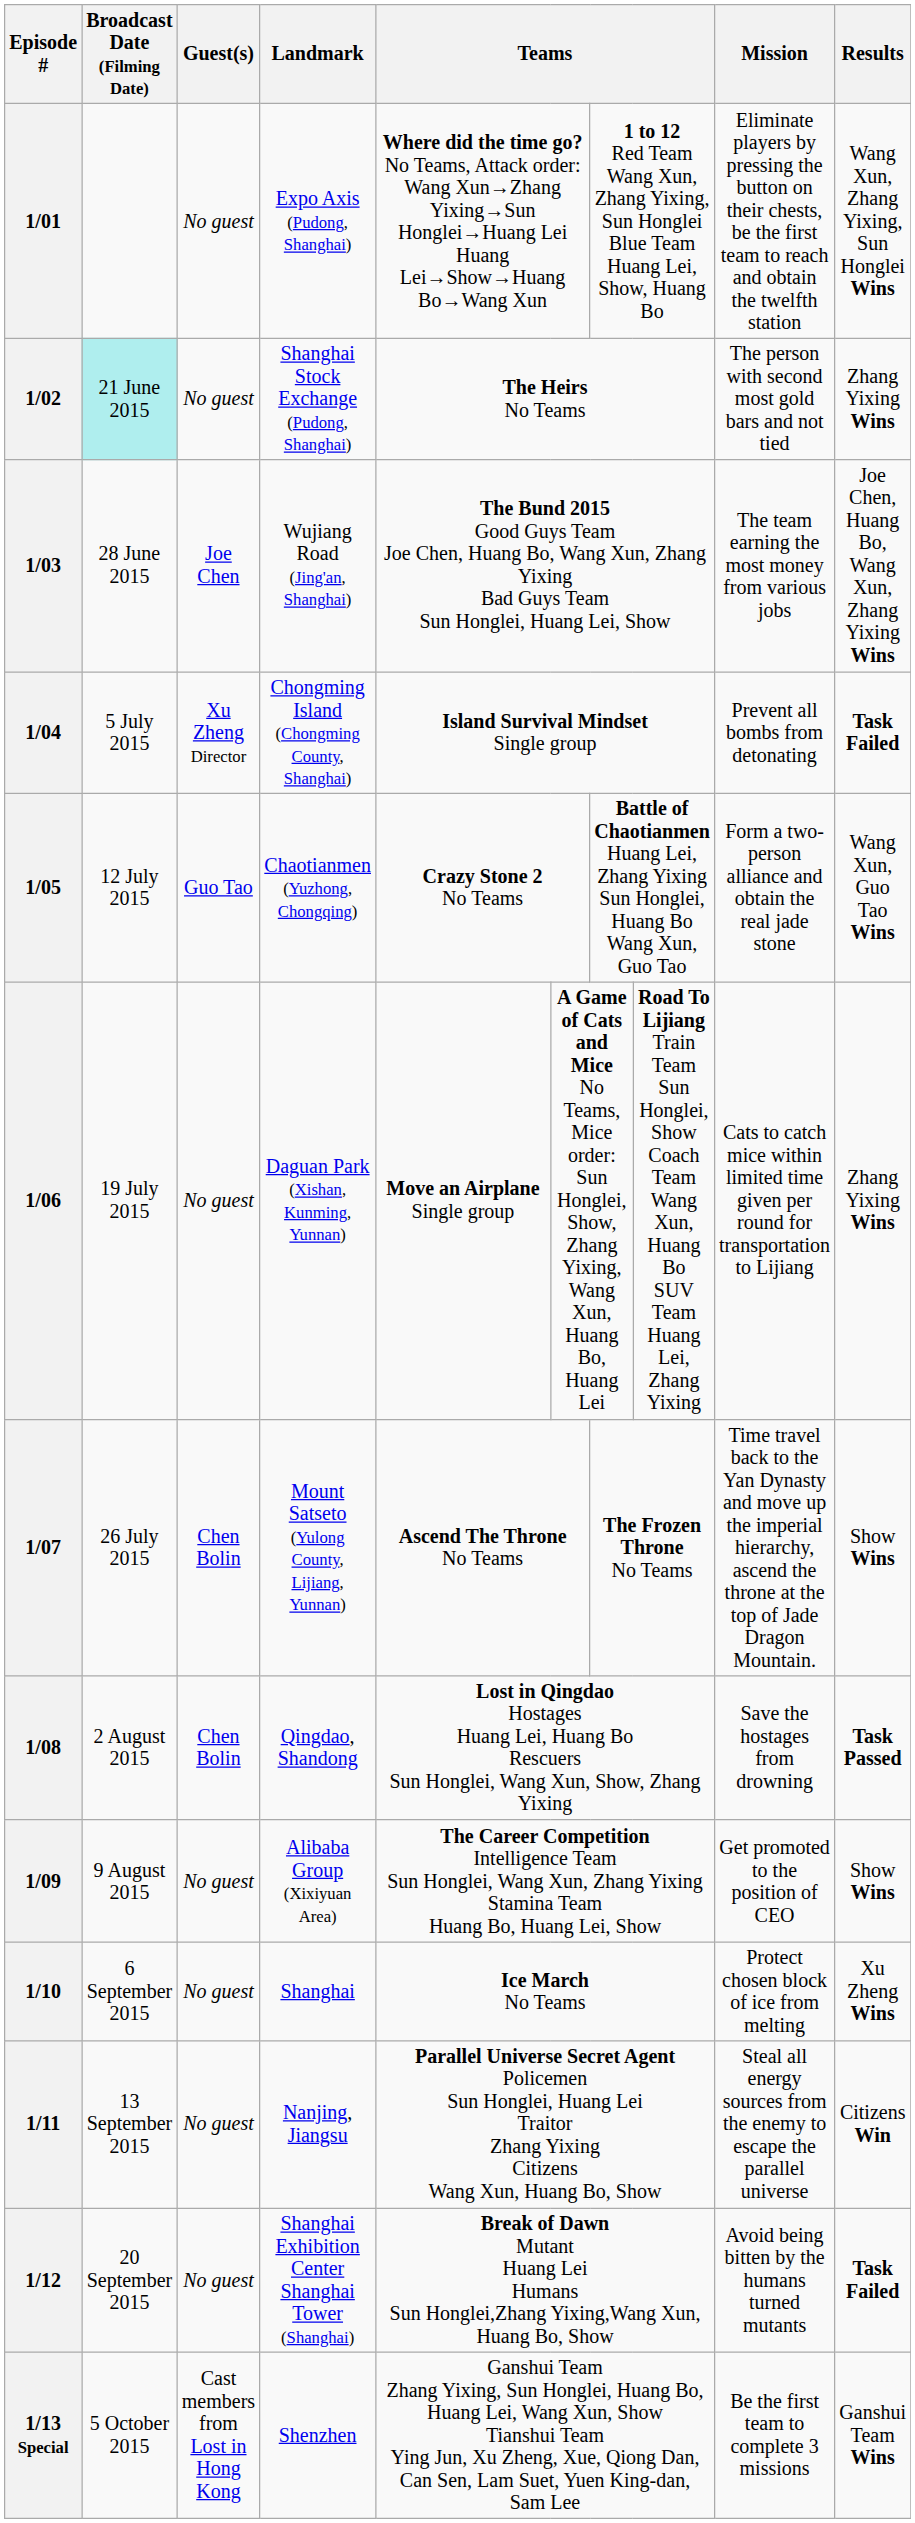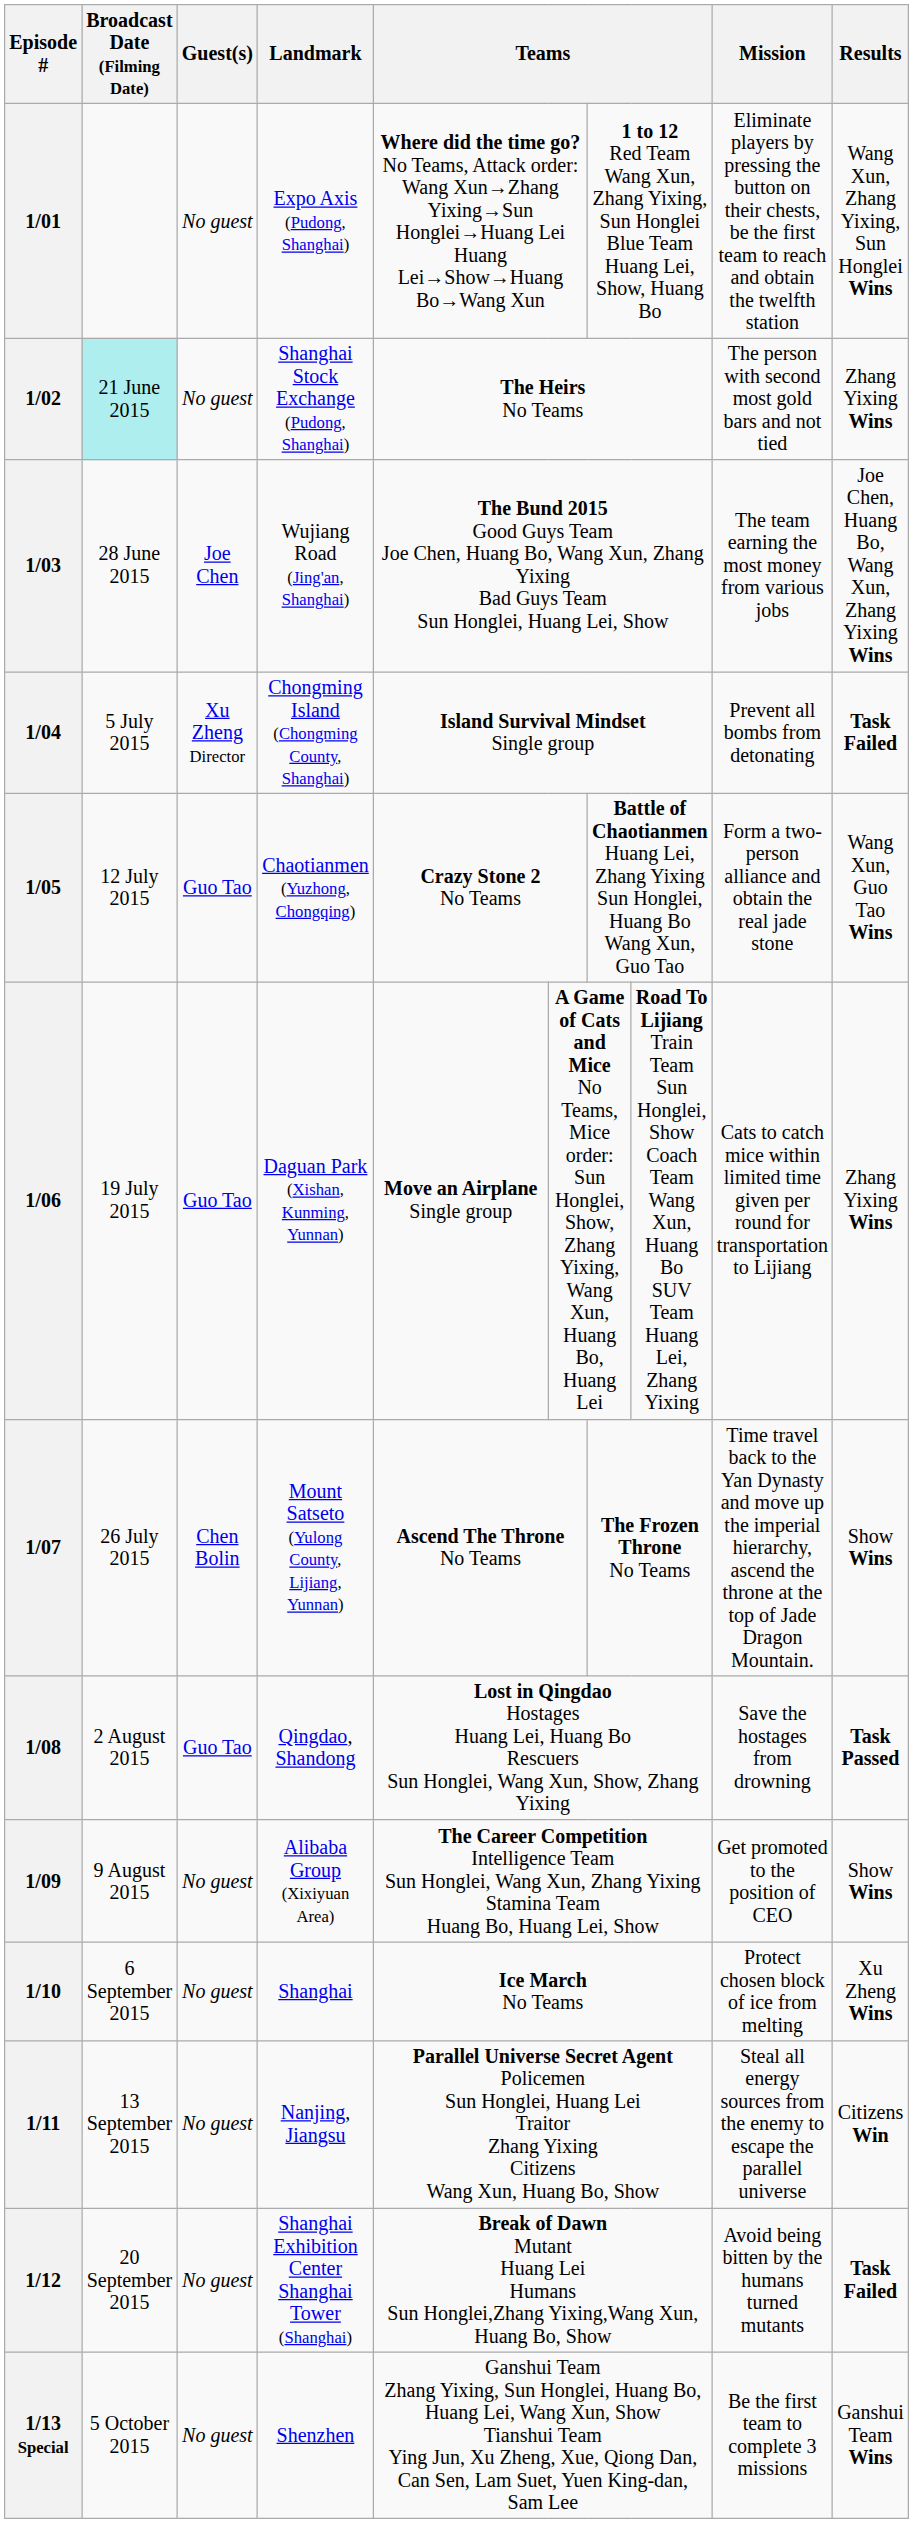1/06 | Guest(s): No guest -> Guo Tao
1/08 | Guest(s): Chen Bolin -> Guo Tao
1/13 Special | Guest(s): Cast members from Lost in Hong Kong -> No guest
